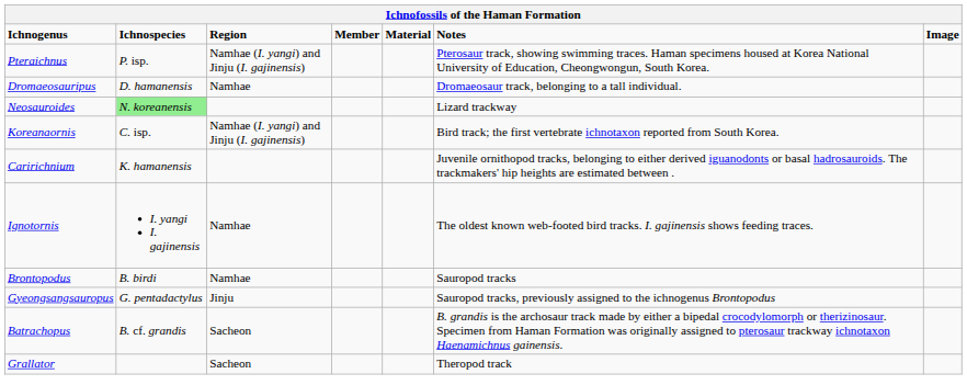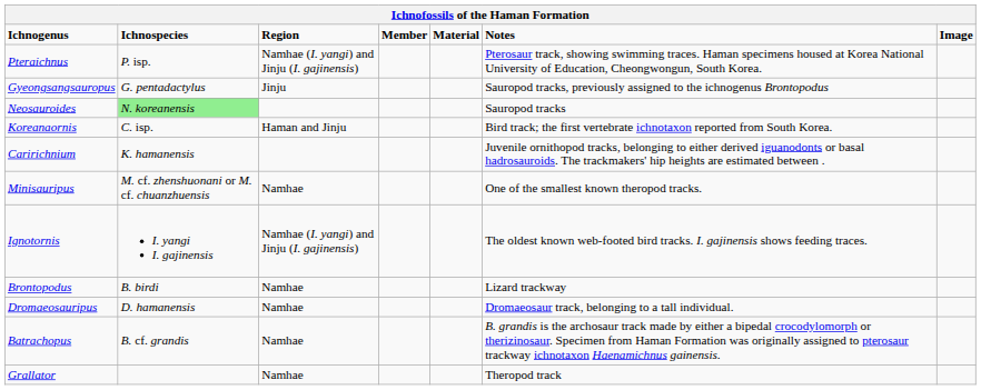rows swapped: Dromaeosauripus <-> Gyeongsangsauropus
Neosauroides | Notes: Lizard trackway -> Sauropod tracks
Koreanaornis | Region: Namhae (I. yangi) and Jinju (I. gajinensis) -> Haman and Jinju
+ row: Minisauripus | M. cf. zhenshuonani or M. cf. chuanzhuensis | Namhae | One of the smallest known theropod tracks.
Ignotornis | Region: Namhae -> Namhae (I. yangi) and Jinju (I. gajinensis)
Brontopodus | Notes: Sauropod tracks -> Lizard trackway
Batrachopus | Region: Sacheon -> Namhae
Grallator | Region: Sacheon -> Namhae
